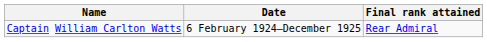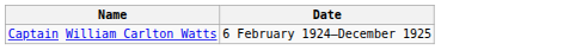- column: Final rank attained | Rear Admiral
